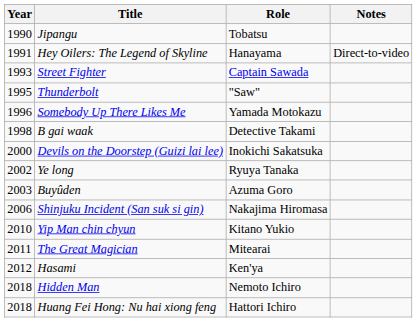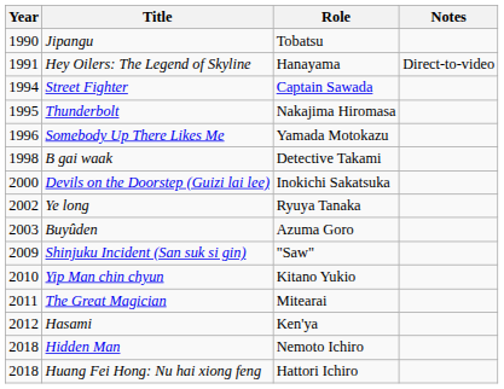Street Fighter | Year: 1993 -> 1994
Thunderbolt | Role: "Saw" -> Nakajima Hiromasa
Shinjuku Incident (San suk si gin) | Year: 2006 -> 2009
Shinjuku Incident (San suk si gin) | Role: Nakajima Hiromasa -> "Saw"
